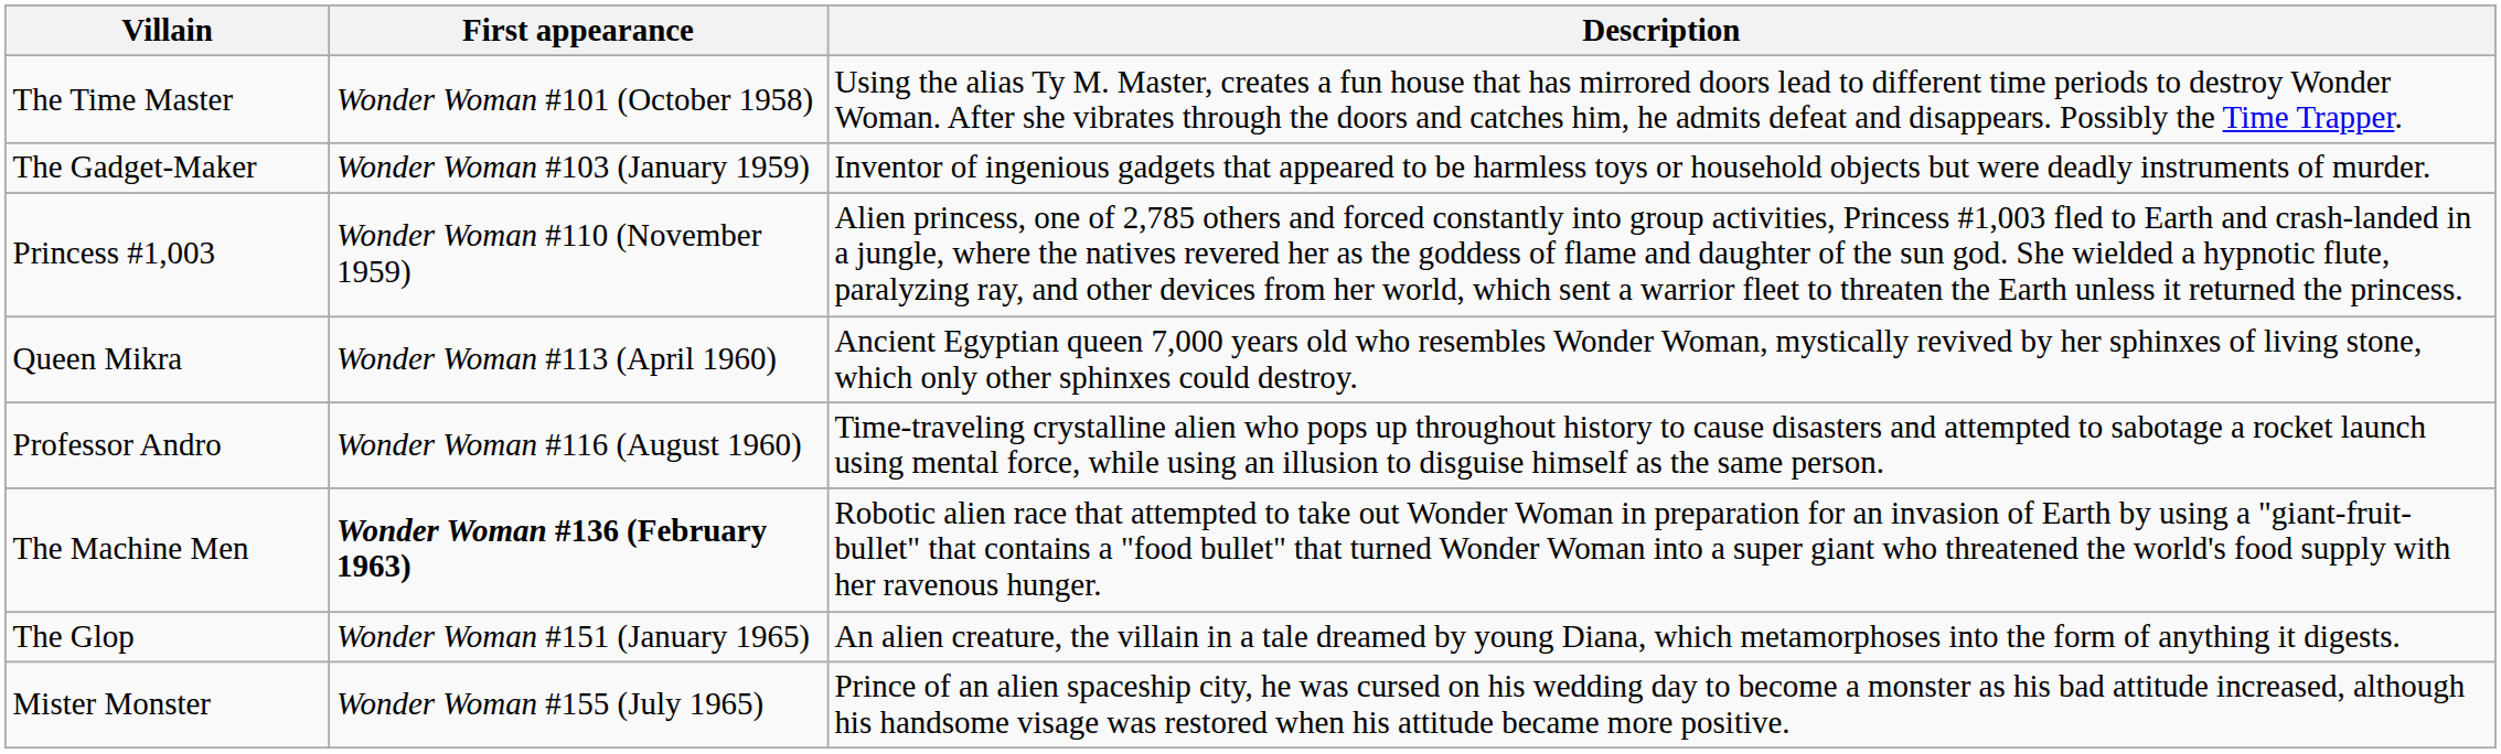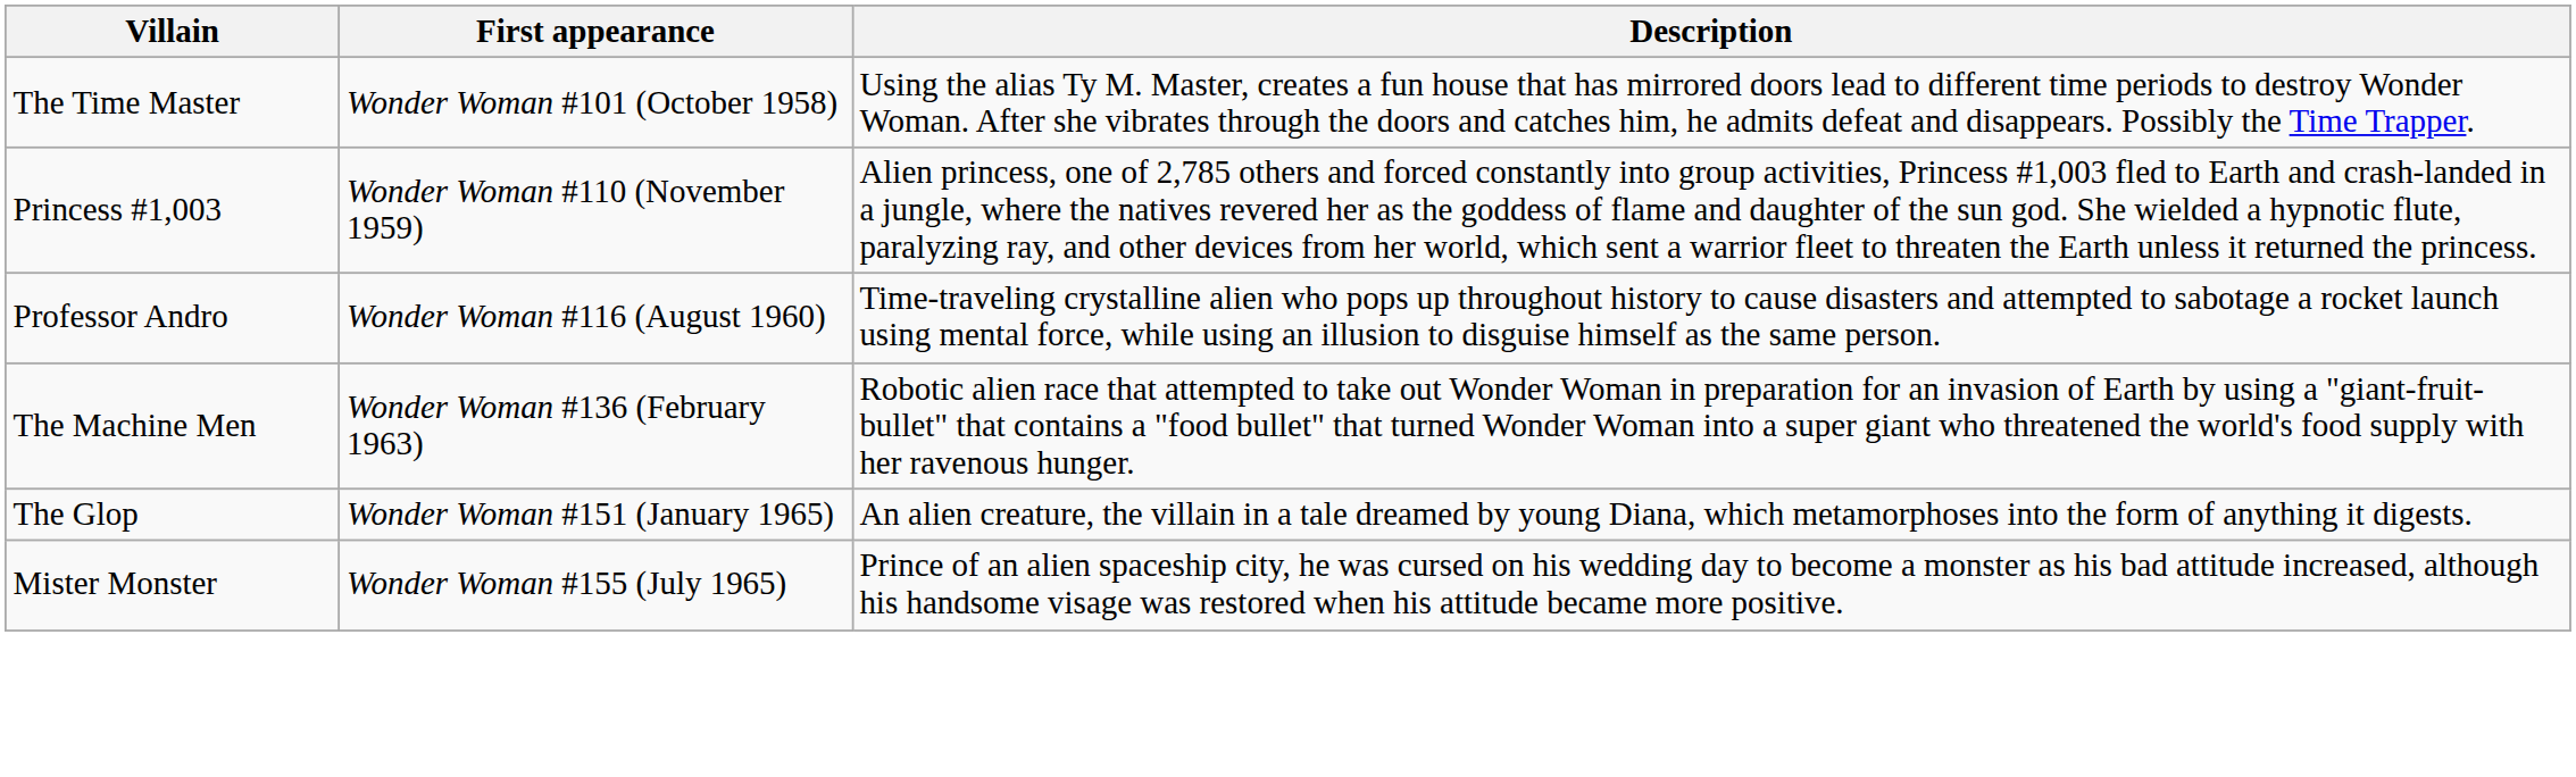- row: The Gadget-Maker | Wonder Woman #103 (January 1959) | Inventor of ingenious gadgets that appeared to be harmless toys or household objects but were deadly instruments of murder.
- row: Queen Mikra | Wonder Woman #113 (April 1960) | Ancient Egyptian queen 7,000 years old who resembles Wonder Woman, mystically revived by her sphinxes of living stone, which only other sphinxes could destroy.
The Machine Men | First appearance: bold -> normal
